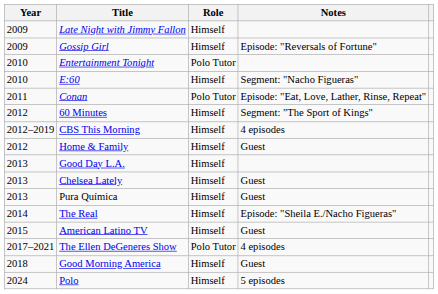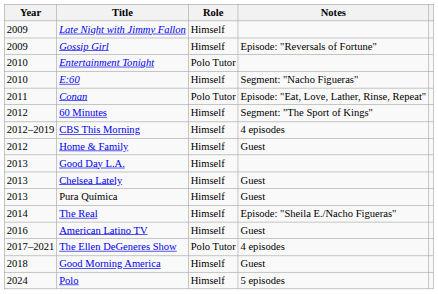American Latino TV | Year: 2015 -> 2016
